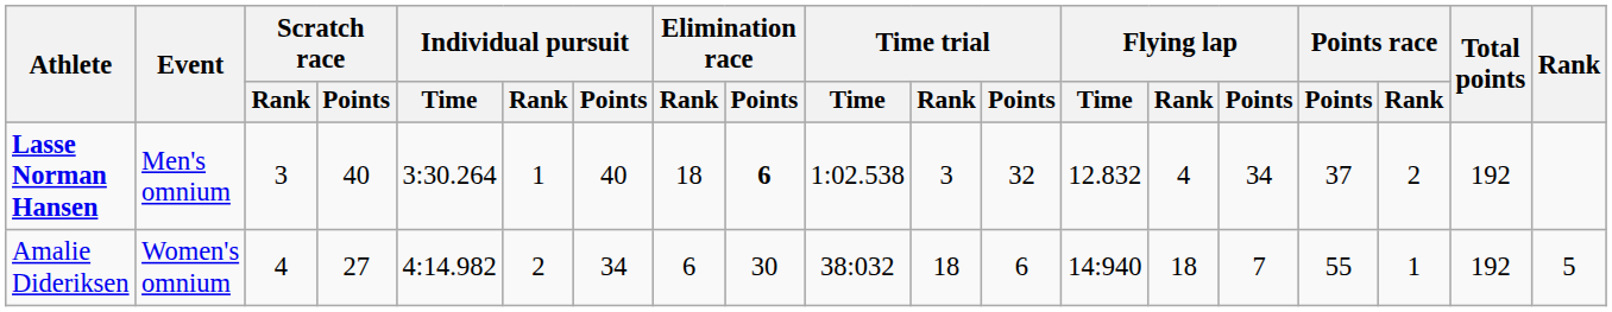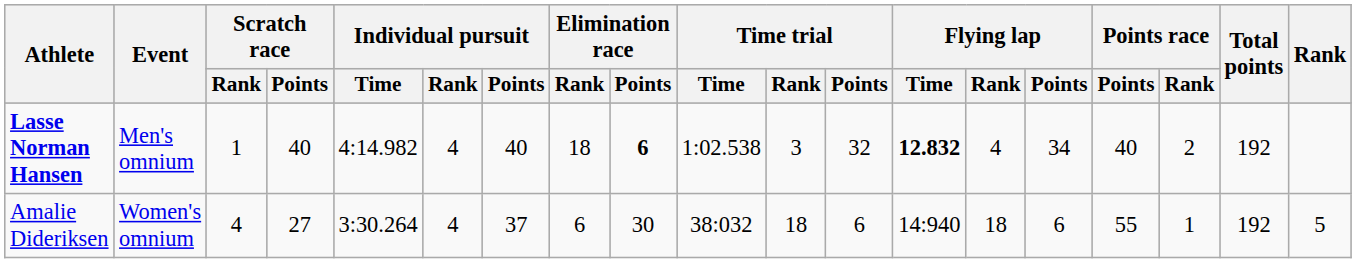Lasse Norman Hansen | Scratch race / Rank: 3 -> 1
Lasse Norman Hansen | Individual pursuit / Time: 3:30.264 -> 4:14.982
Lasse Norman Hansen | Individual pursuit / Rank: 1 -> 4
Lasse Norman Hansen | Flying lap / Time: normal -> bold
Lasse Norman Hansen | Points race / Points: 37 -> 40
Amalie Dideriksen | Individual pursuit / Time: 4:14.982 -> 3:30.264
Amalie Dideriksen | Individual pursuit / Rank: 2 -> 4
Amalie Dideriksen | Individual pursuit / Points: 34 -> 37
Amalie Dideriksen | Flying lap / Points: 7 -> 6
